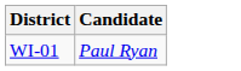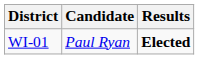+ column: Results | Elected
